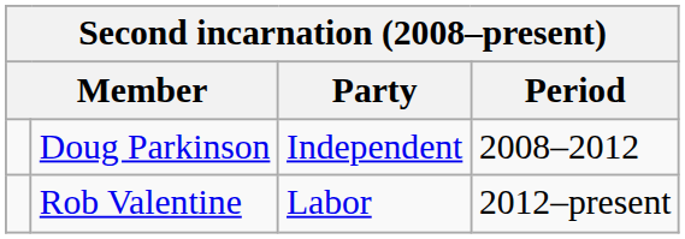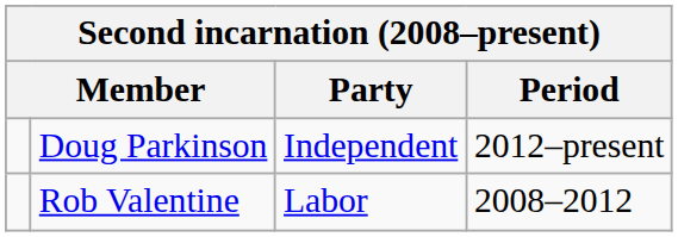Doug Parkinson | Period: 2008–2012 -> 2012–present
Rob Valentine | Period: 2012–present -> 2008–2012
